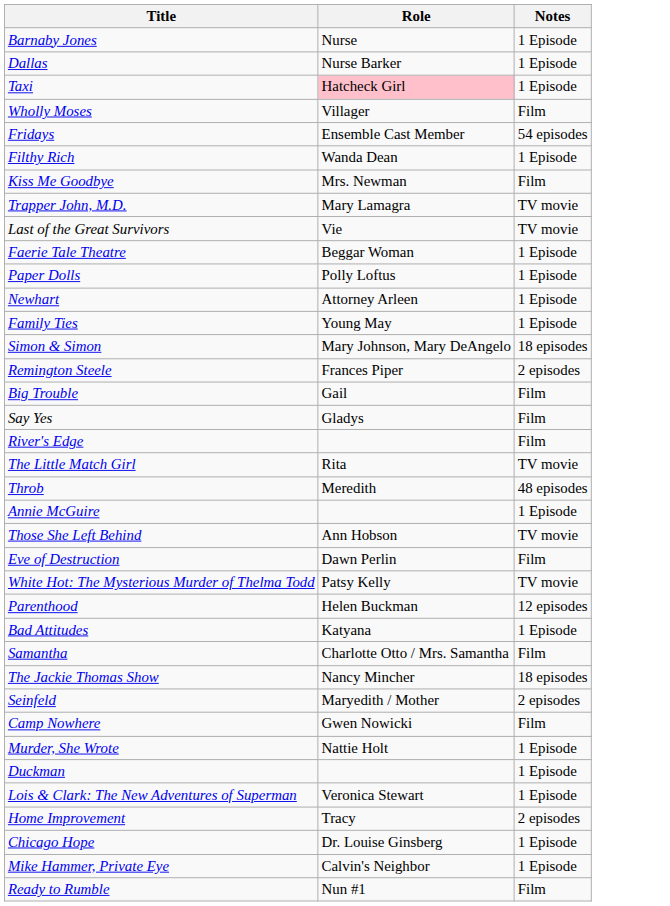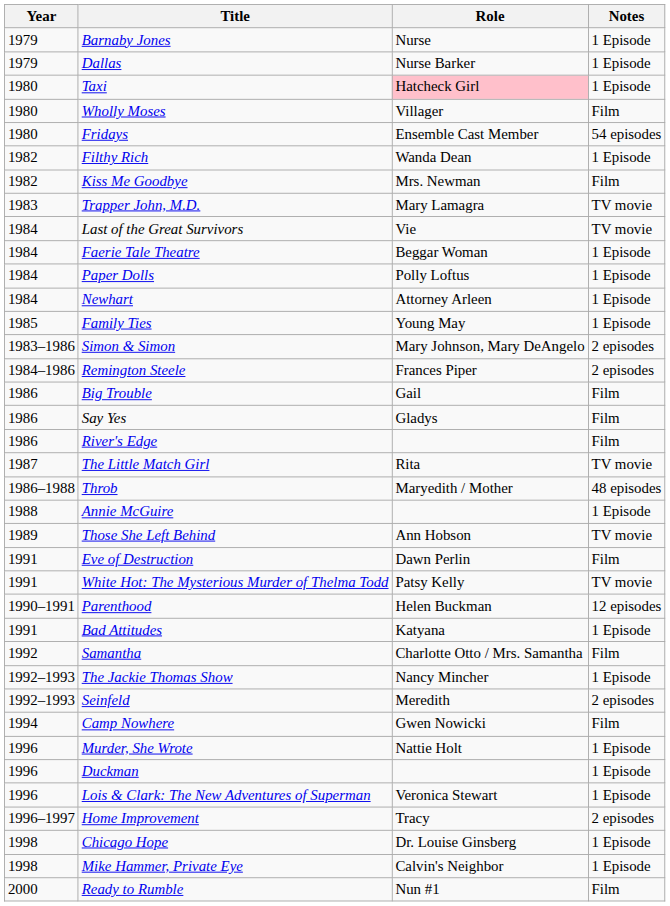+ column: Year | 1979 | 1979 | 1980 | 1980 | 1980 | 1982 | 1982 | 1983 | 1984 | 1984 | 1984 | 1984 | 1985 | 1983–1986 | 1984–1986 | 1986 | 1986 | 1986 | 1987 | 1986–1988 | 1988 | 1989 | 1991 | 1991 | 1990–1991 | 1991 | 1992 | 1992–1993 | 1992–1993 | 1994 | 1996 | 1996 | 1996 | 1996–1997 | 1998 | 1998 | 2000
Simon & Simon | Notes: 18 episodes -> 2 episodes
Throb | Role: Meredith -> Maryedith / Mother
The Jackie Thomas Show | Notes: 18 episodes -> 1 Episode
Seinfeld | Role: Maryedith / Mother -> Meredith
